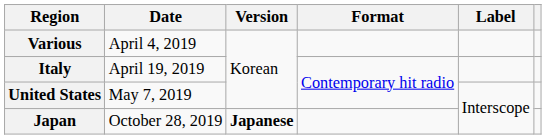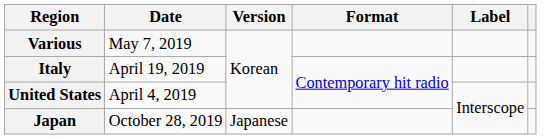Various | Date: April 4, 2019 -> May 7, 2019
United States | Date: May 7, 2019 -> April 4, 2019
Japan | Version: bold -> normal
